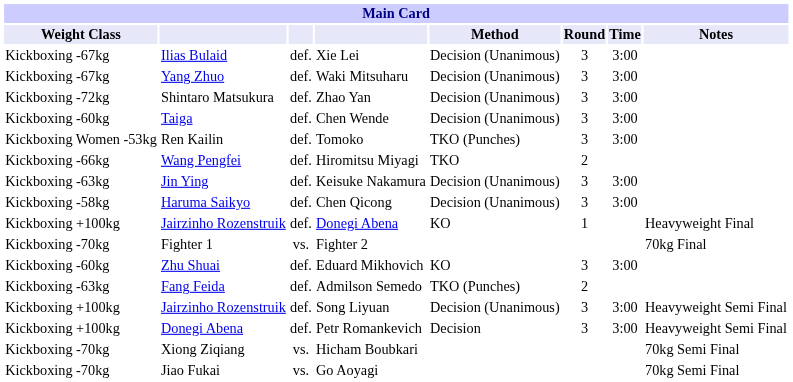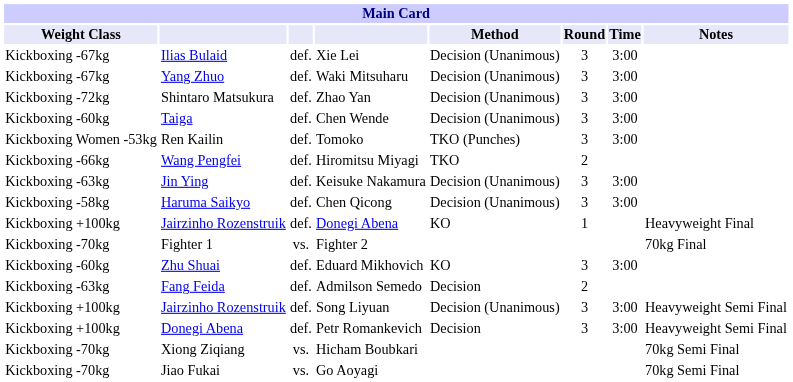Admilson Semedo | Method: TKO (Punches) -> Decision
